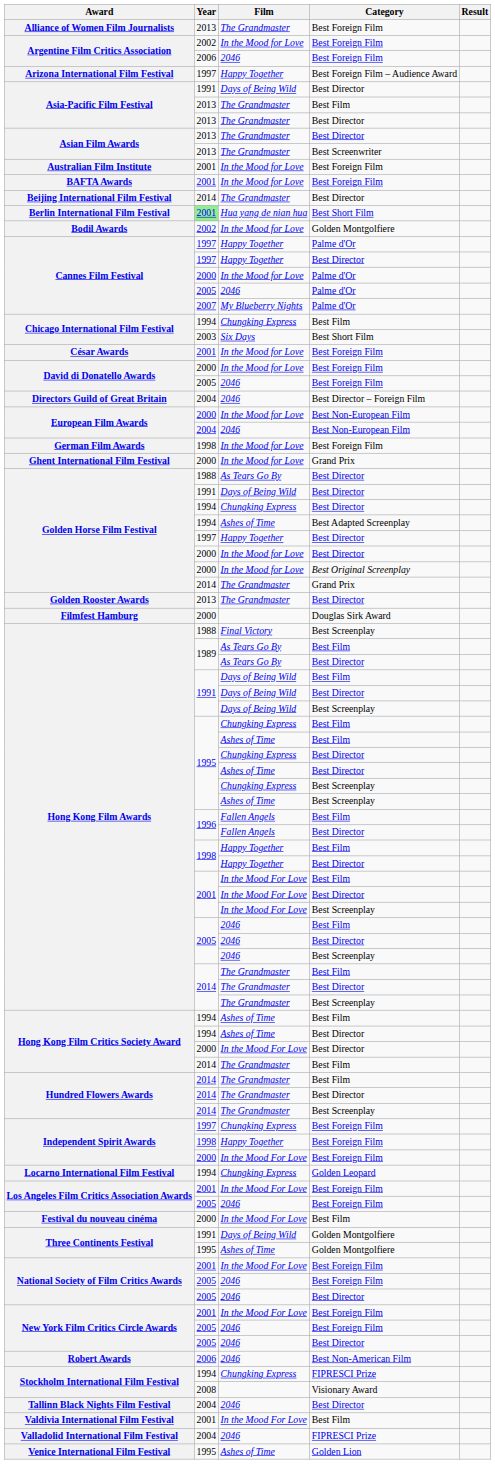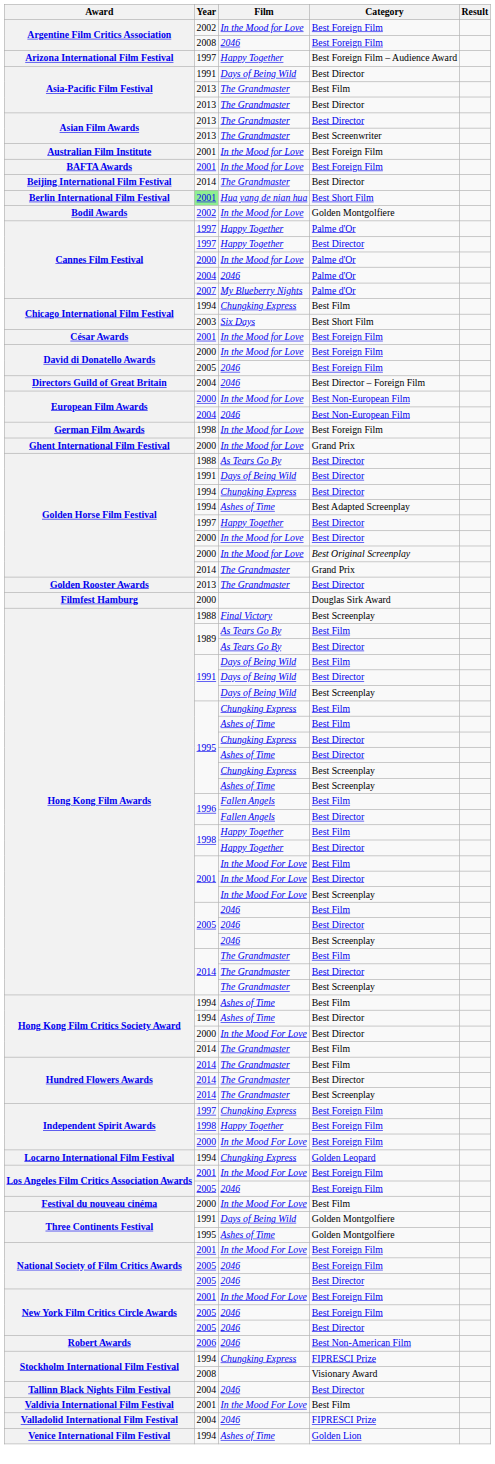- row: Alliance of Women Film Journalists | 2013 | The Grandmaster | Best Foreign Film
Argentine Film Critics Association / 2046 | Year: 2006 -> 2008
Cannes Film Festival / 2046 | Year: 2005 -> 2004
Venice International Film Festival | Year: 1995 -> 1994
